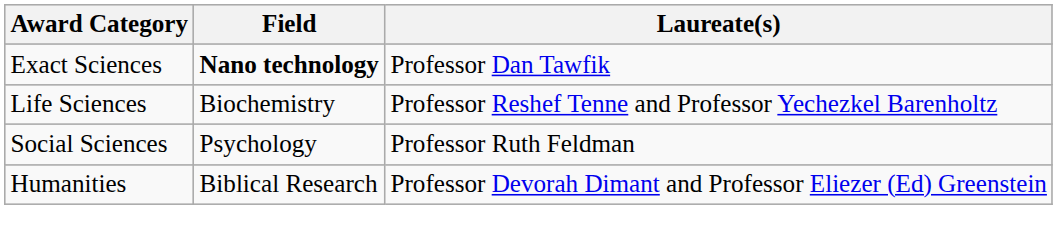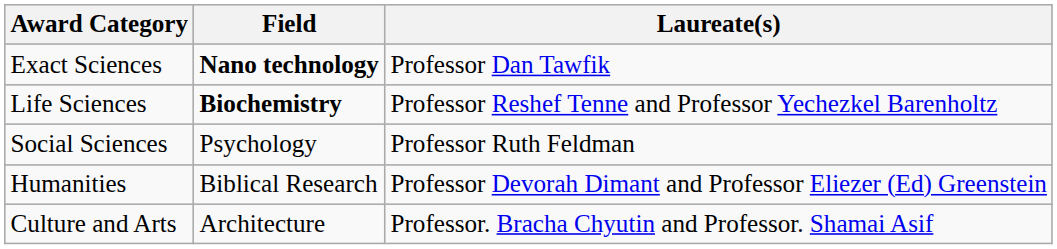Life Sciences | Field: normal -> bold
+ row: Culture and Arts | Architecture | Professor. Bracha Chyutin and Professor. Shamai Asif
